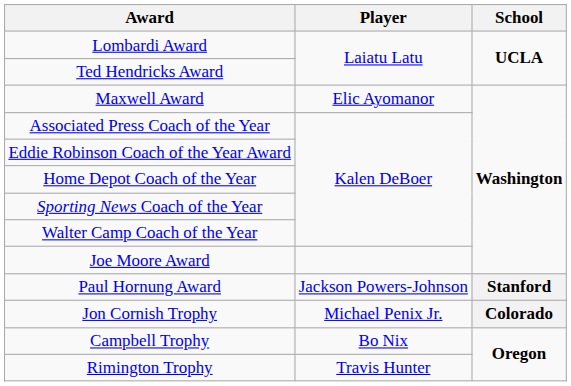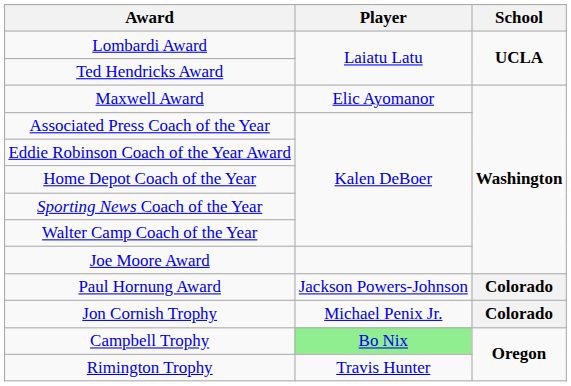Paul Hornung Award | School: Stanford -> Colorado
Campbell Trophy | Player: no background -> lightgreen background
